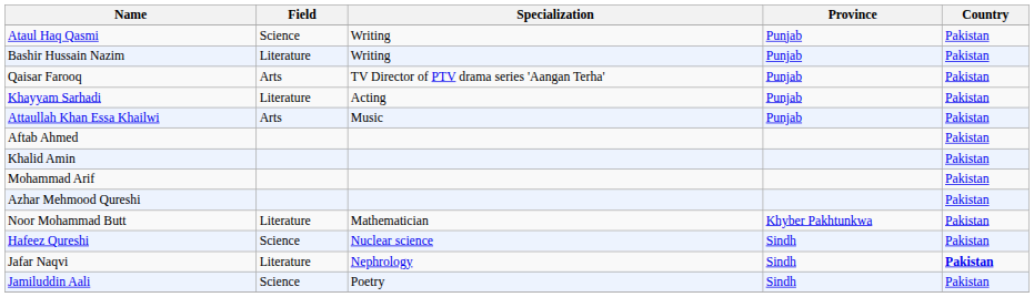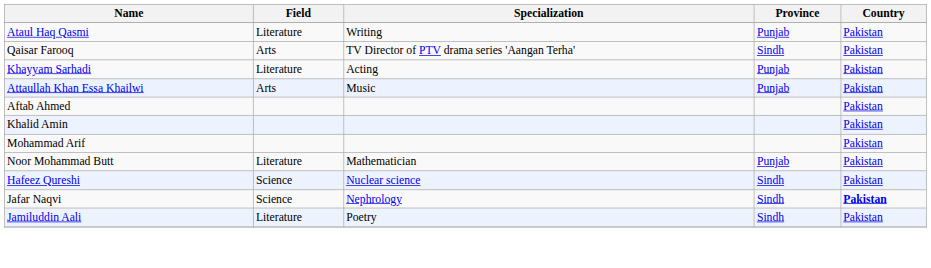Ataul Haq Qasmi | Field: Science -> Literature
- row: Bashir Hussain Nazim | Literature | Writing | Punjab | Pakistan
Qaisar Farooq | Province: Punjab -> Sindh
- row: Azhar Mehmood Qureshi | Pakistan
Noor Mohammad Butt | Province: Khyber Pakhtunkwa -> Punjab
Jafar Naqvi | Field: Literature -> Science
Jamiluddin Aali | Field: Science -> Literature
